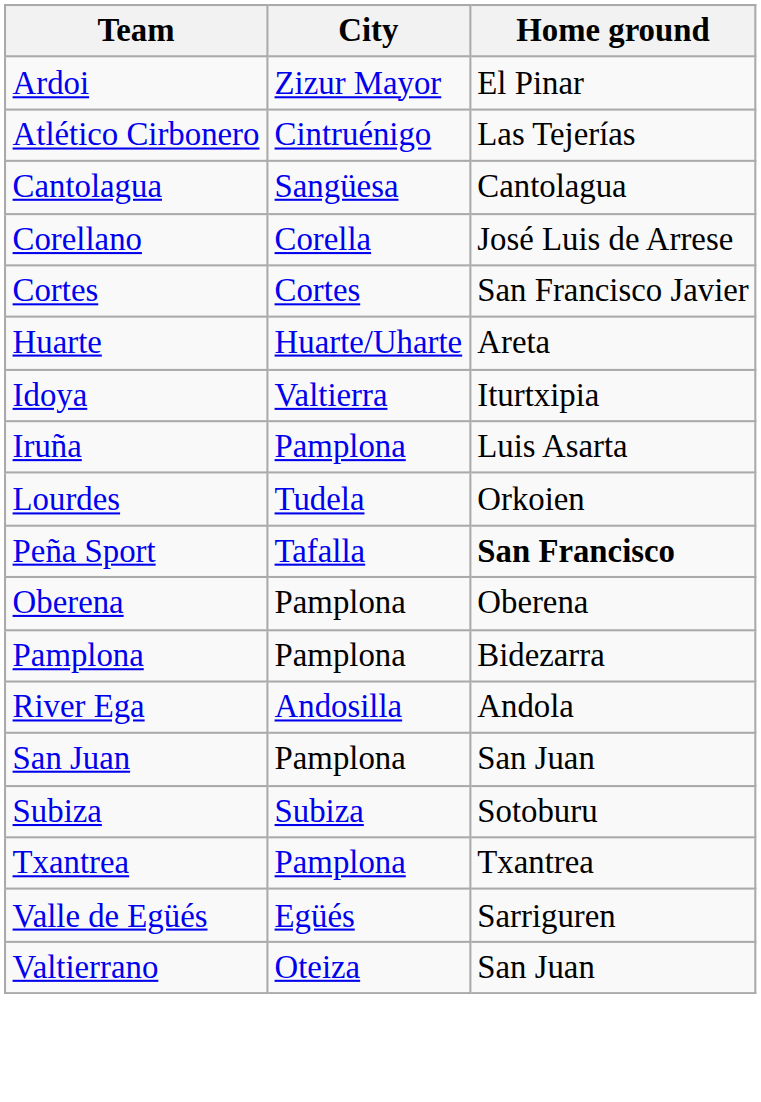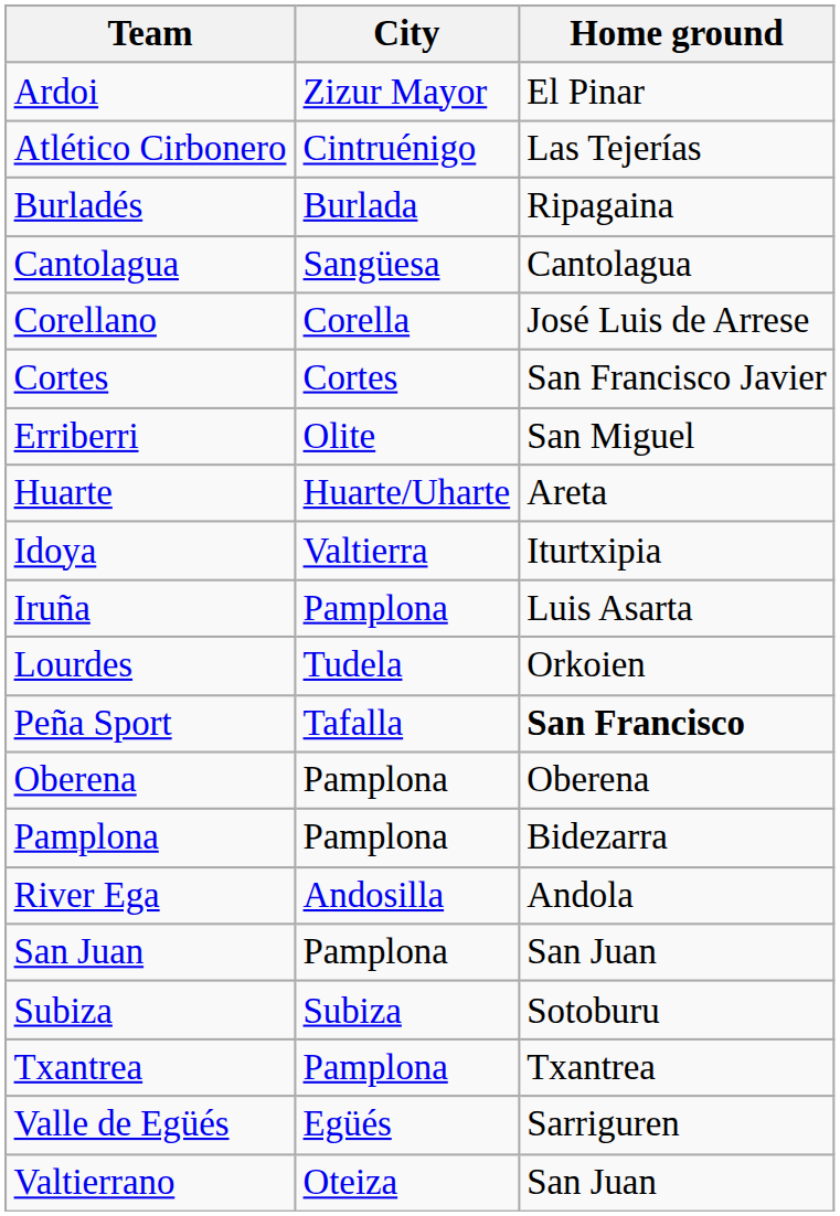+ row: Burladés | Burlada | Ripagaina
+ row: Erriberri | Olite | San Miguel
